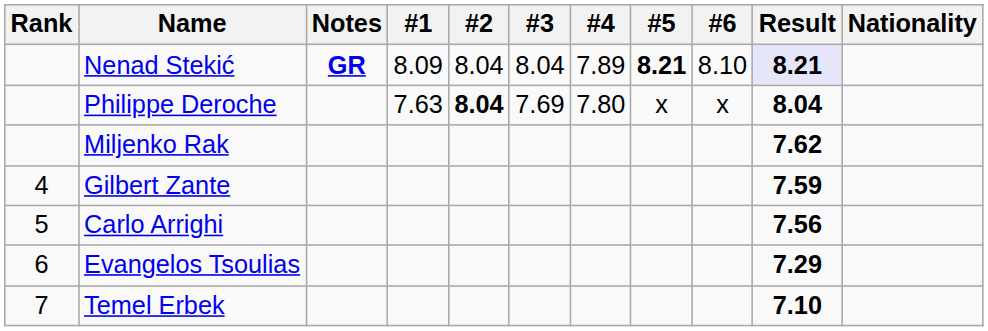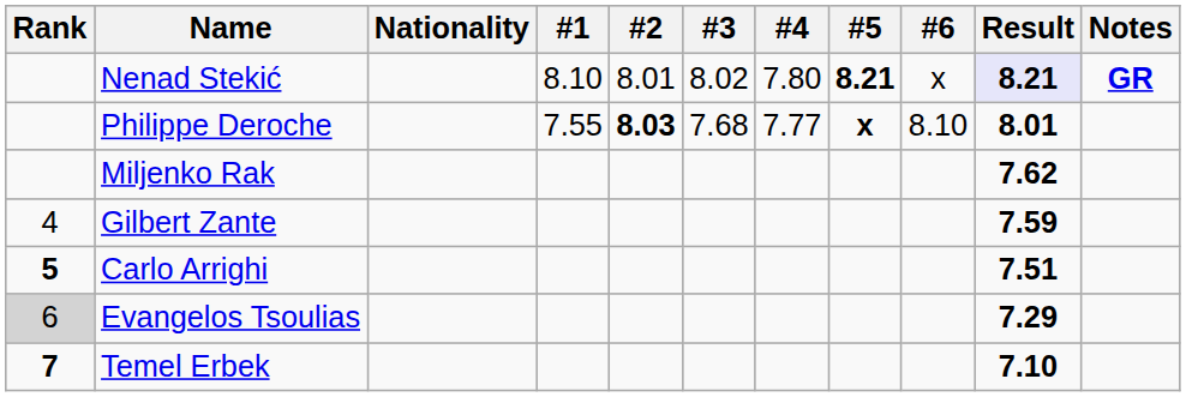columns swapped: Nationality <-> Notes
Nenad Stekić | #1: 8.09 -> 8.10
Nenad Stekić | #2: 8.04 -> 8.01
Nenad Stekić | #3: 8.04 -> 8.02
Nenad Stekić | #4: 7.89 -> 7.80
Nenad Stekić | #6: 8.10 -> x
Philippe Deroche | #1: 7.63 -> 7.55
Philippe Deroche | #2: 8.04 -> 8.03
Philippe Deroche | #3: 7.69 -> 7.68
Philippe Deroche | #4: 7.80 -> 7.77
Philippe Deroche | #5: normal -> bold
Philippe Deroche | #6: x -> 8.10
Philippe Deroche | Result: 8.04 -> 8.01
Carlo Arrighi | Rank: normal -> bold
Carlo Arrighi | Result: 7.56 -> 7.51
Evangelos Tsoulias | Rank: no background -> lightgrey background
Temel Erbek | Rank: normal -> bold
